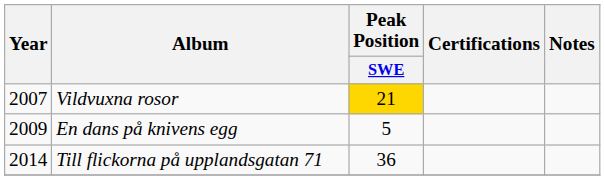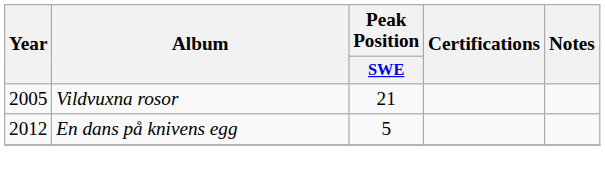Vildvuxna rosor | Year: 2007 -> 2005
Vildvuxna rosor | Peak Position / SWE: gold background -> no background
En dans på knivens egg | Year: 2009 -> 2012
- row: 2014 | Till flickorna på upplandsgatan 71 | 36
